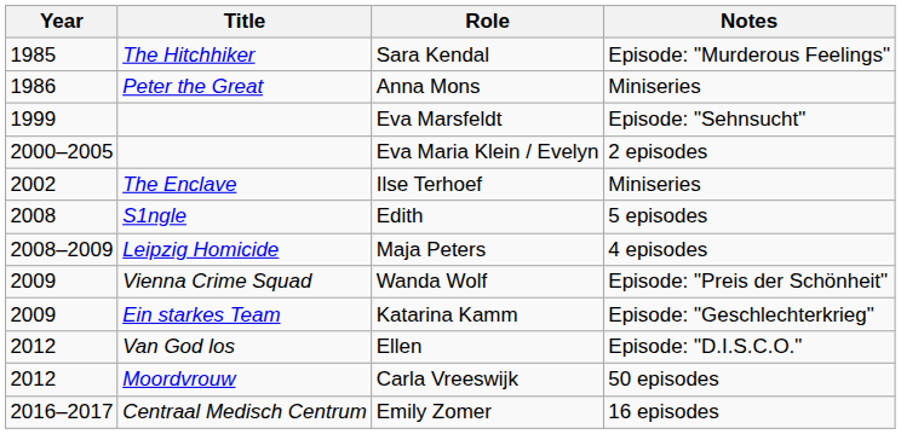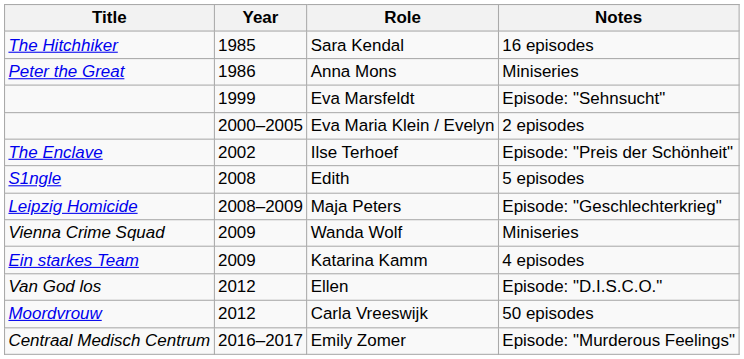columns swapped: Year <-> Title
Sara Kendal | Notes: Episode: "Murderous Feelings" -> 16 episodes
Ilse Terhoef | Notes: Miniseries -> Episode: "Preis der Schönheit"
Maja Peters | Notes: 4 episodes -> Episode: "Geschlechterkrieg"
Wanda Wolf | Notes: Episode: "Preis der Schönheit" -> Miniseries
Katarina Kamm | Notes: Episode: "Geschlechterkrieg" -> 4 episodes
Emily Zomer | Notes: 16 episodes -> Episode: "Murderous Feelings"
